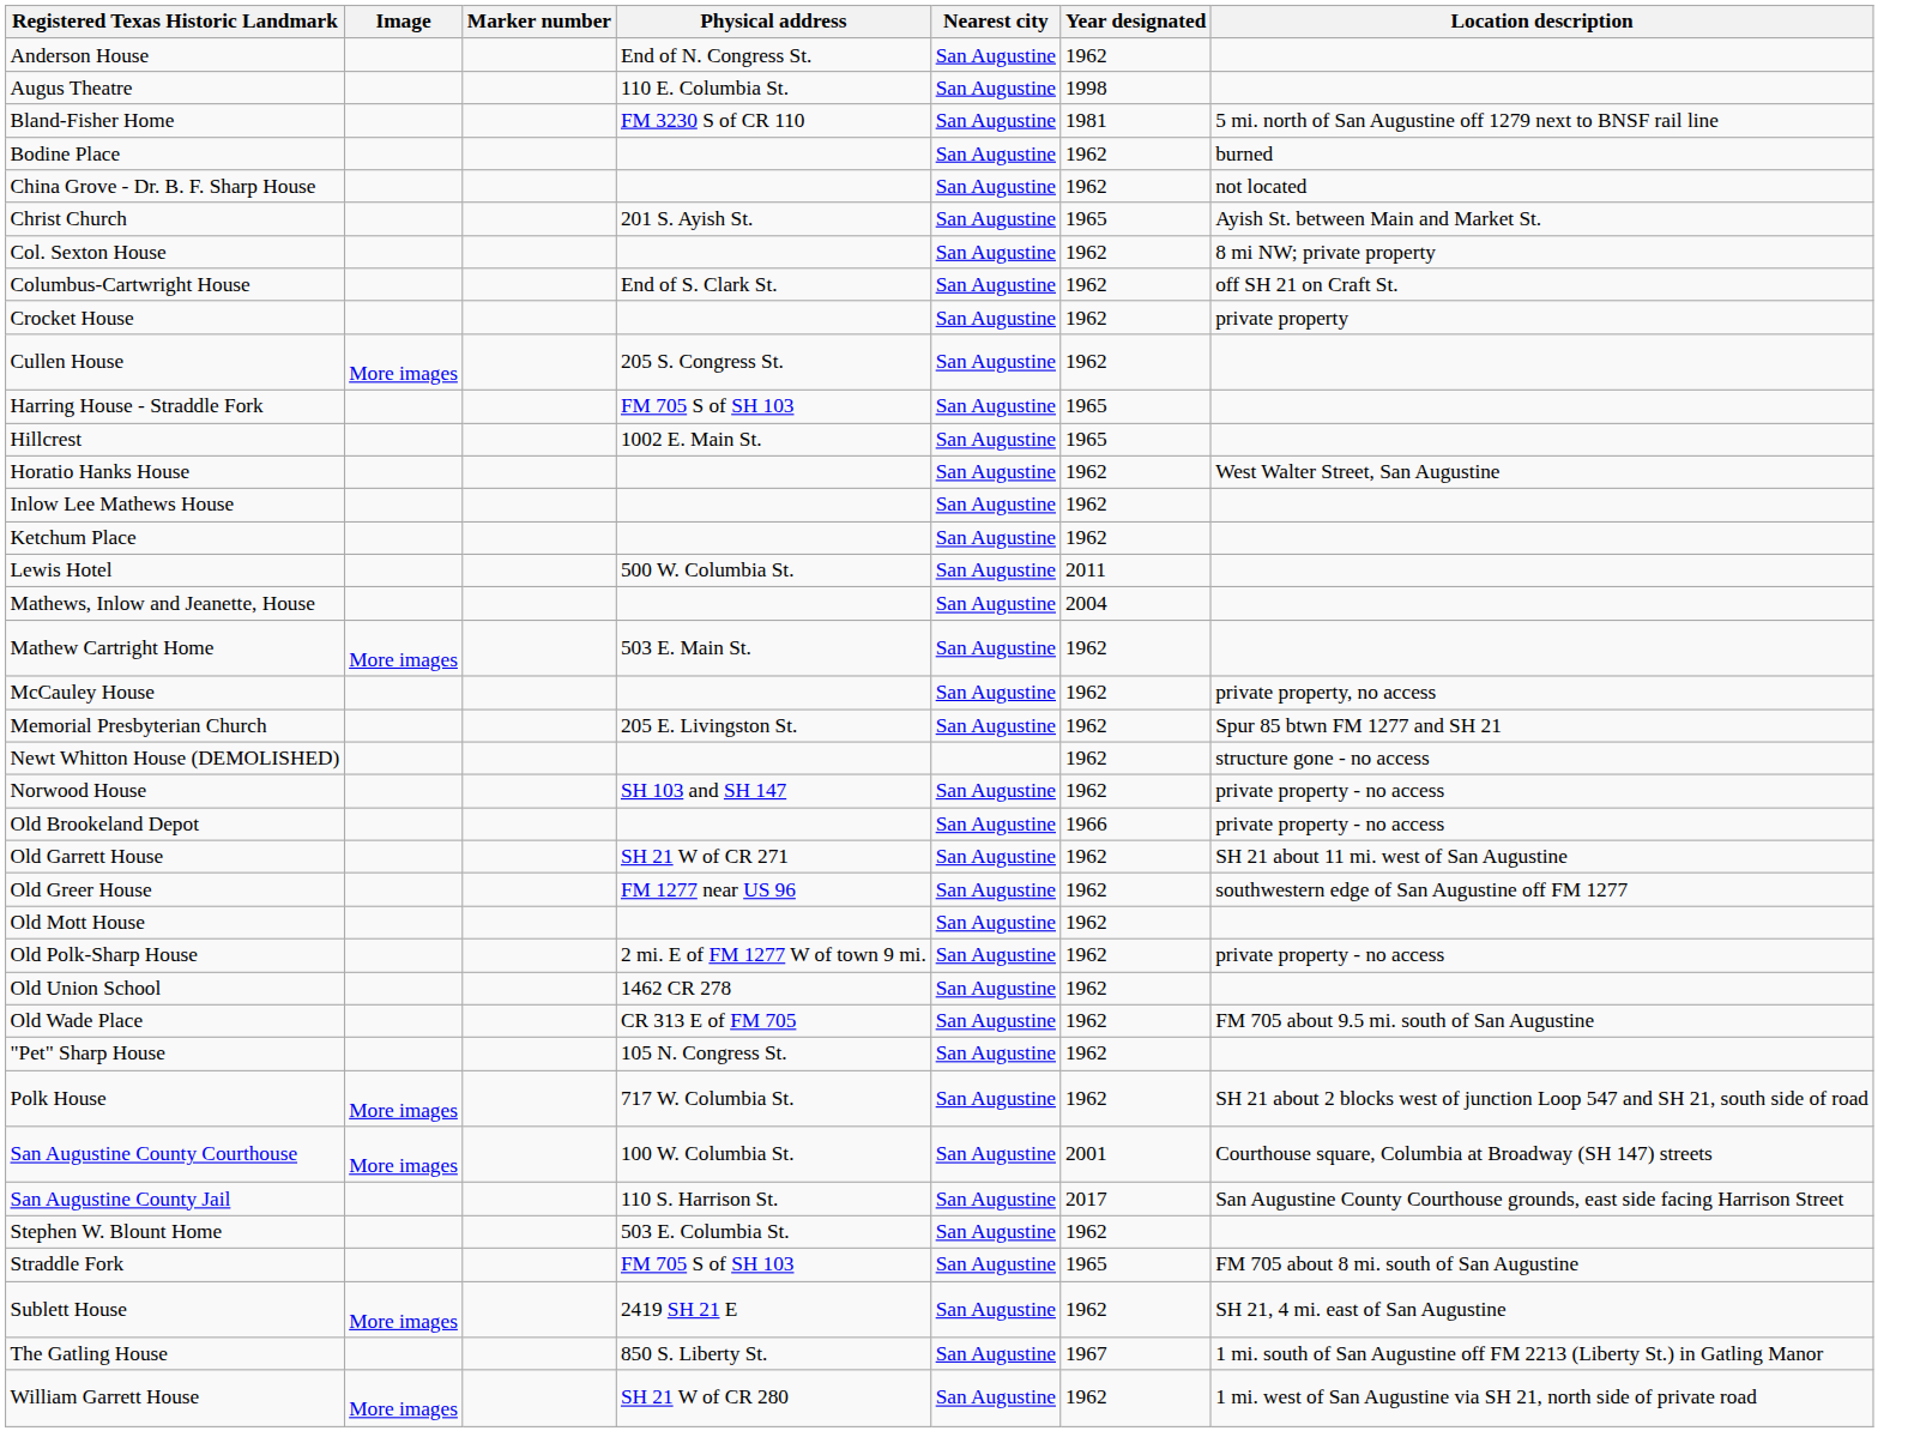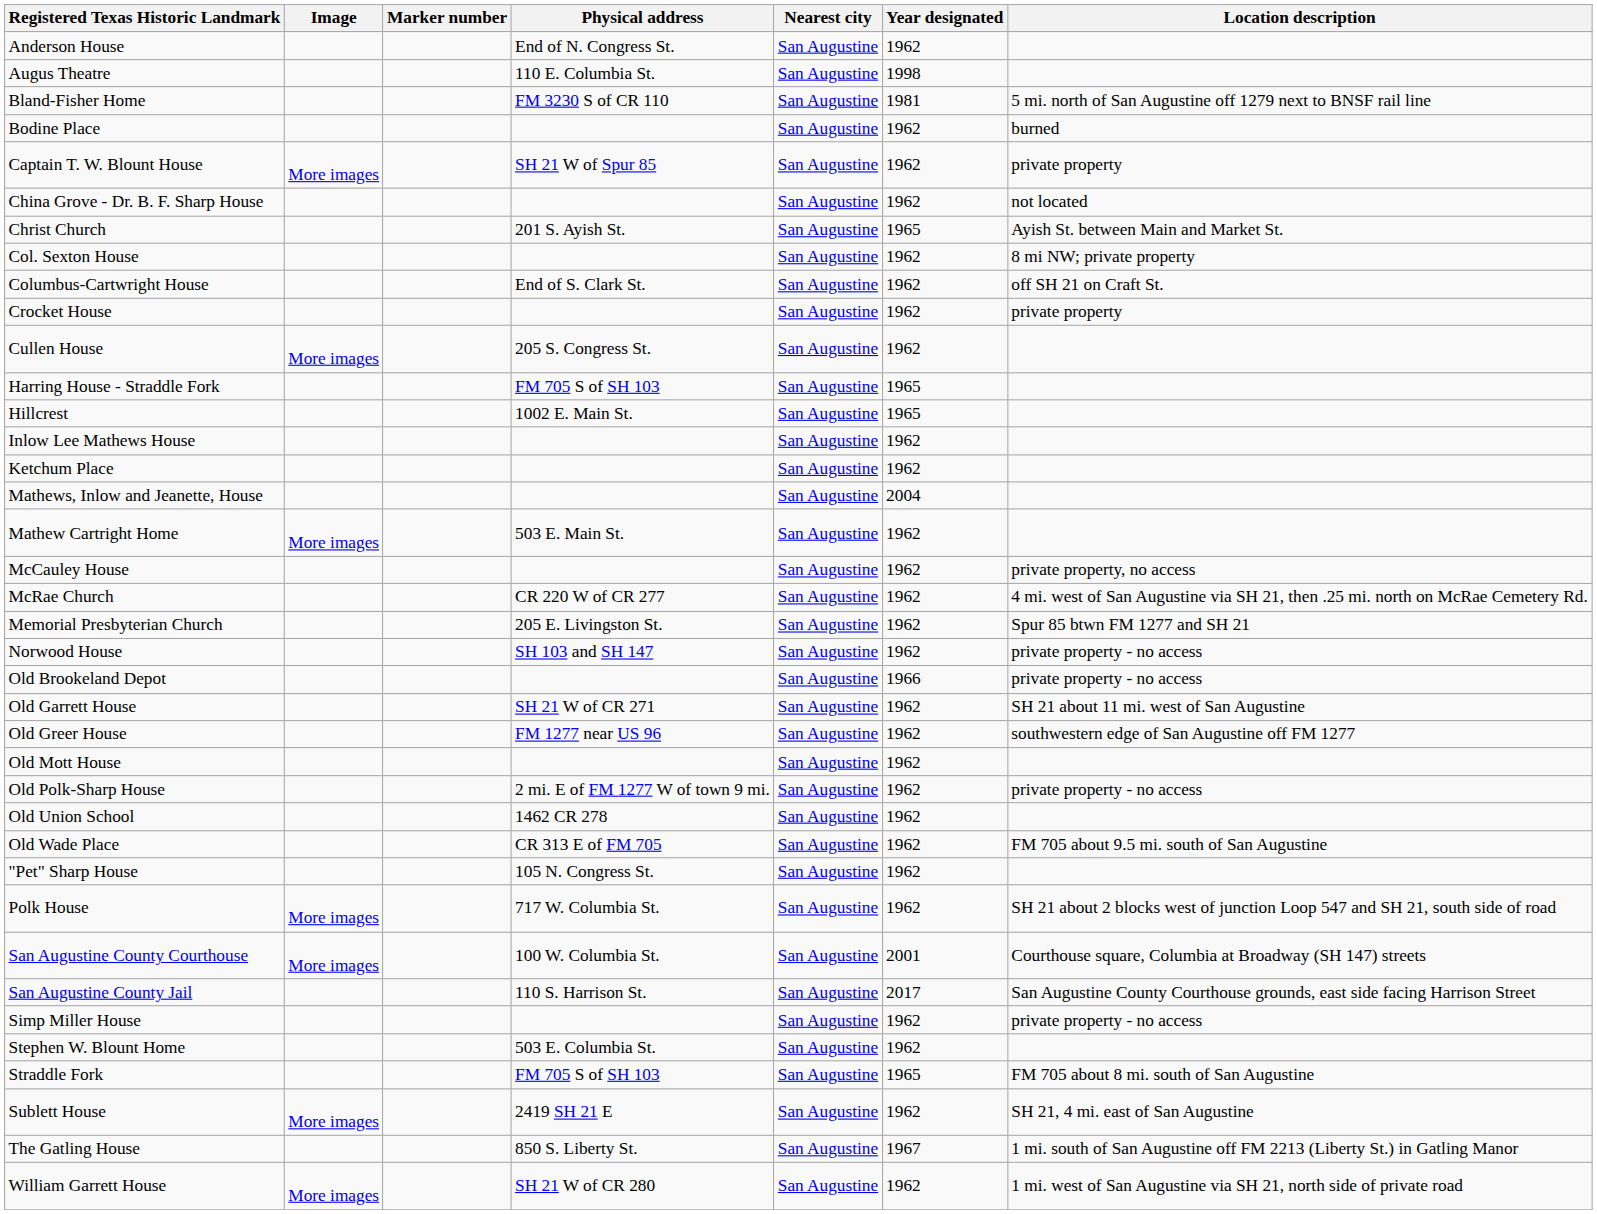+ row: Captain T. W. Blount House | More images | SH 21 W of Spur 85 | San Augustine | 1962 | private property
- row: Horatio Hanks House | San Augustine | 1962 | West Walter Street, San Augustine
- row: Lewis Hotel | 500 W. Columbia St. | San Augustine | 2011
+ row: McRae Church | CR 220 W of CR 277 | San Augustine | 1962 | 4 mi. west of San Augustine via SH 21, then .25 mi. north on McRae Cemetery Rd.
- row: Newt Whitton House (DEMOLISHED) | 1962 | structure gone - no access
+ row: Simp Miller House | San Augustine | 1962 | private property - no access
